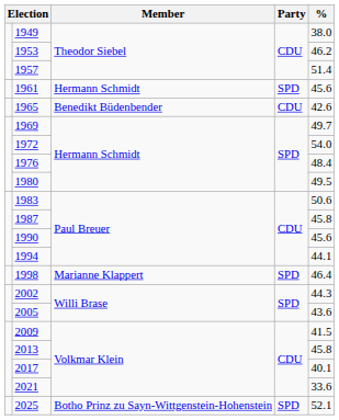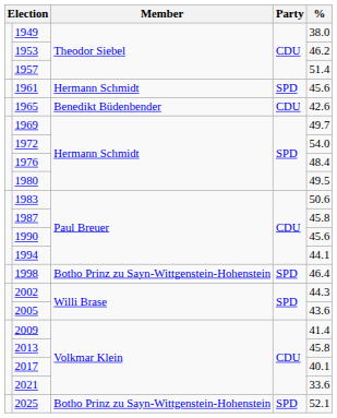1998 | Member: Marianne Klappert -> Botho Prinz zu Sayn-Wittgenstein-Hohenstein
2009 | %: 41.5 -> 41.4
